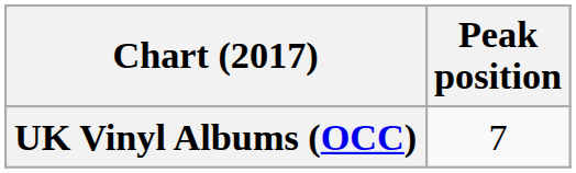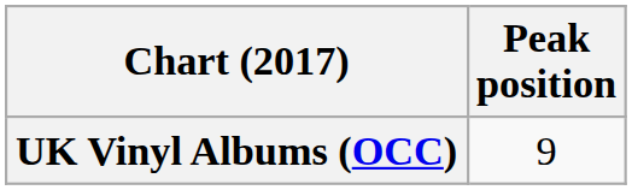UK Vinyl Albums (OCC) | Peak position: 7 -> 9
